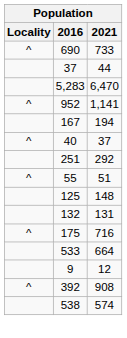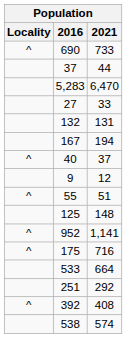+ row: 27 | 33
rows swapped: 952 <-> 132
rows swapped: 251 <-> 9
392 | 2021: 908 -> 408
